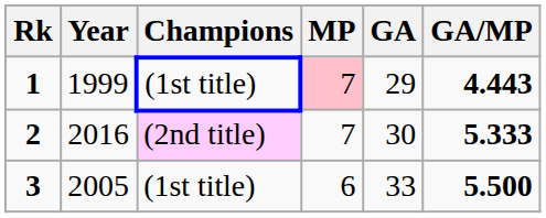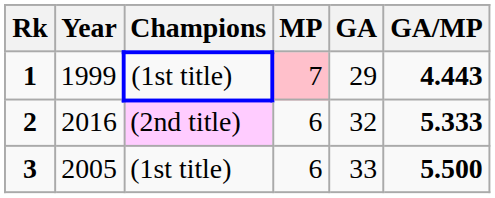2 | MP: 7 -> 6
2 | GA: 30 -> 32
